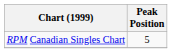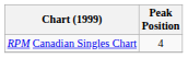RPM Canadian Singles Chart | Peak Position: 5 -> 4
